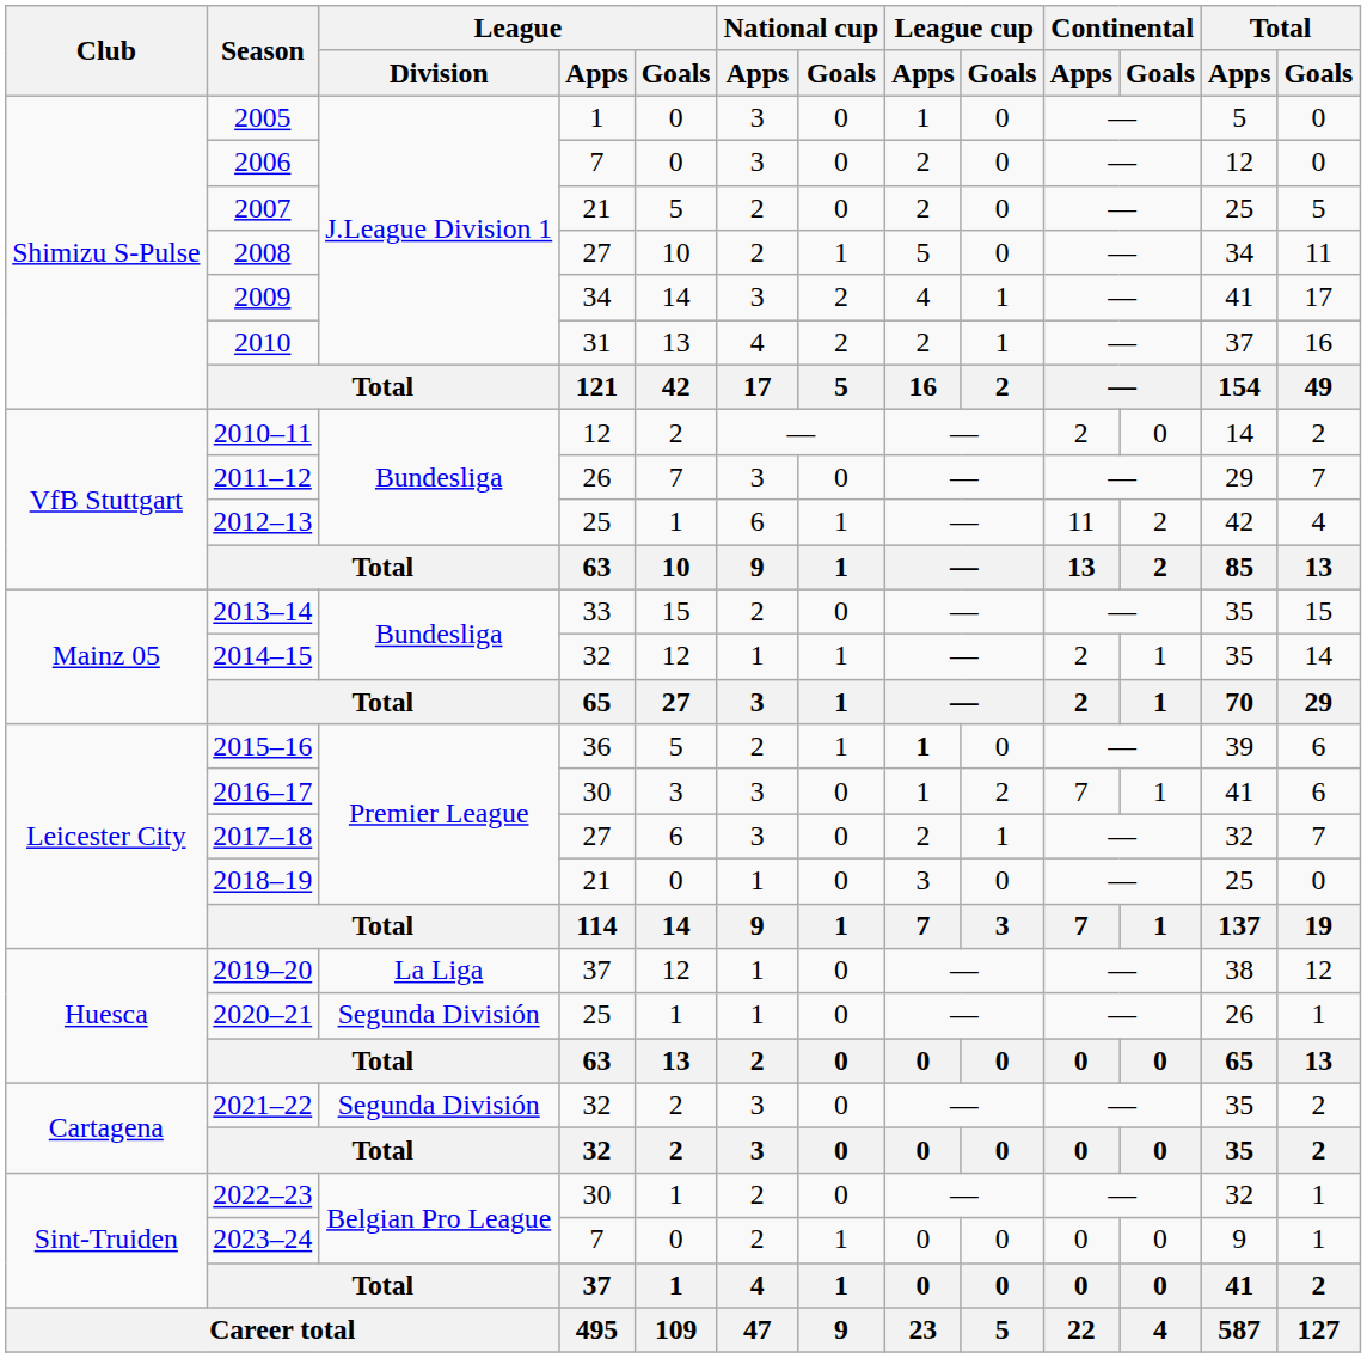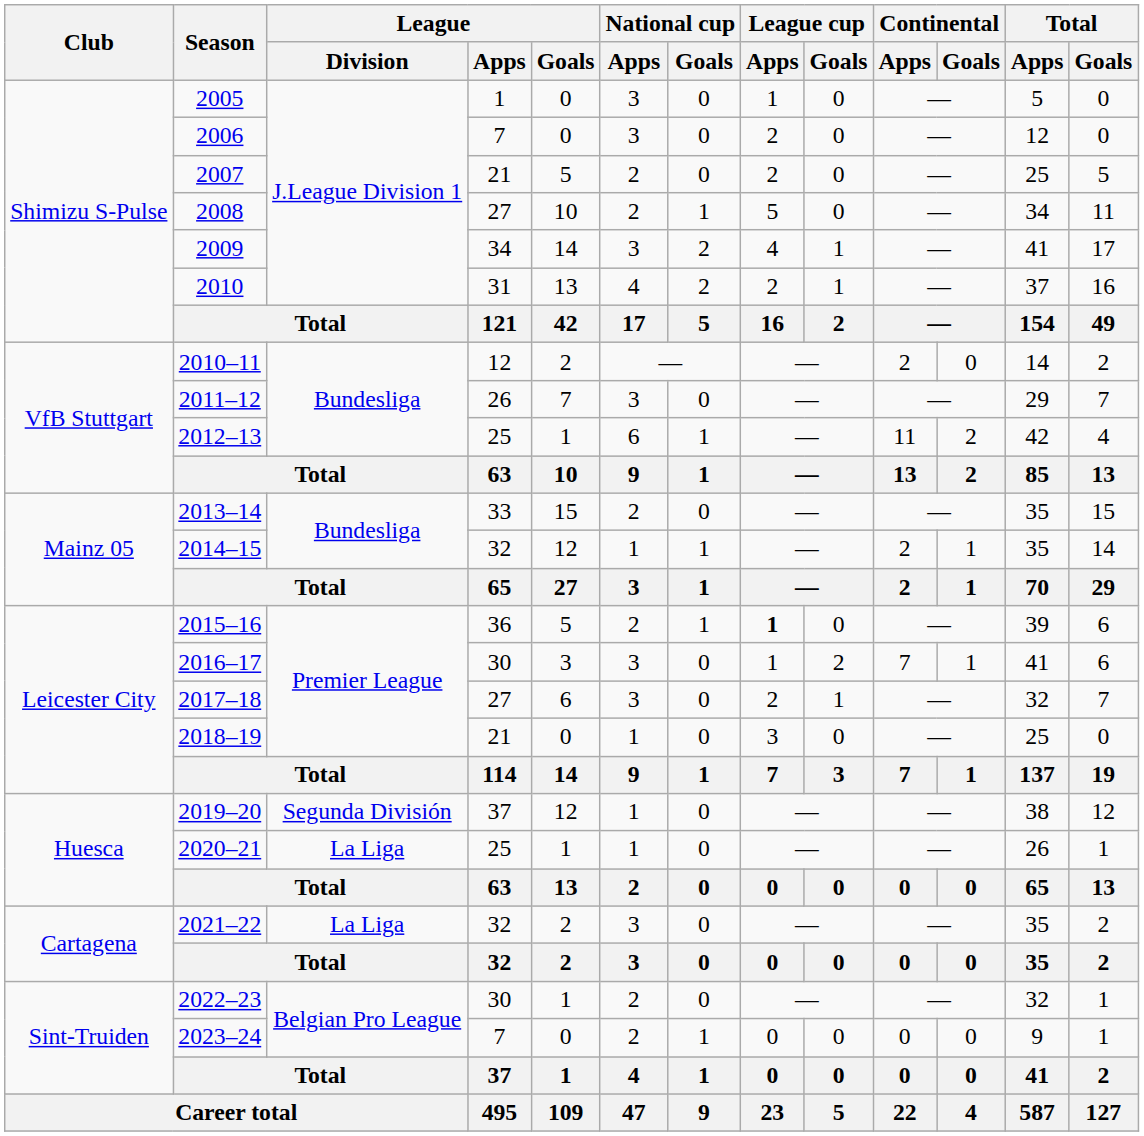2019–20 | League / Division: La Liga -> Segunda División
2020–21 | League / Division: Segunda División -> La Liga
2021–22 | League / Division: Segunda División -> La Liga
